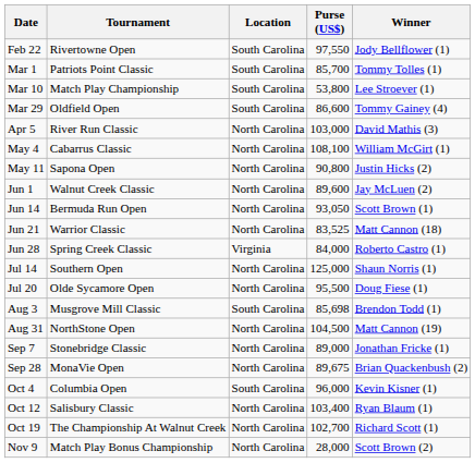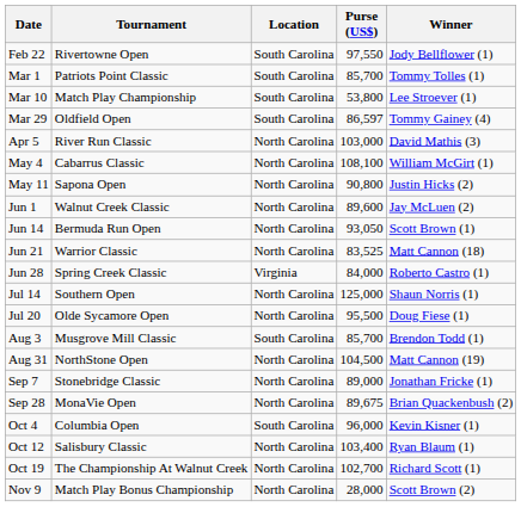Mar 29 | Purse (US$): 86,600 -> 86,597
Aug 3 | Purse (US$): 85,698 -> 85,700
